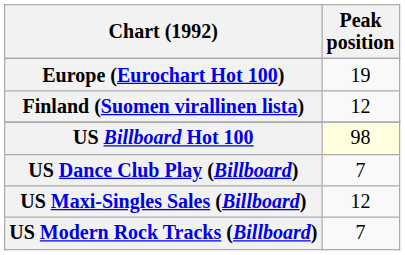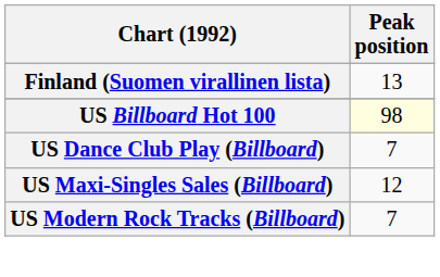- row: Europe (Eurochart Hot 100) | 19
Finland (Suomen virallinen lista) | Peak position: 12 -> 13
